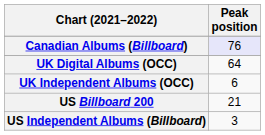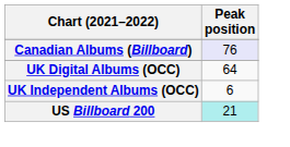US Billboard 200 | Peak position: no background -> paleturquoise background
- row: US Independent Albums (Billboard) | 3
